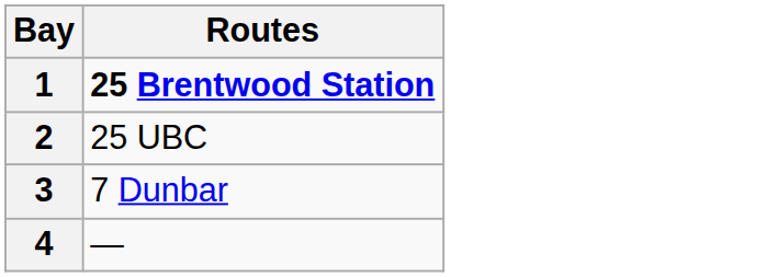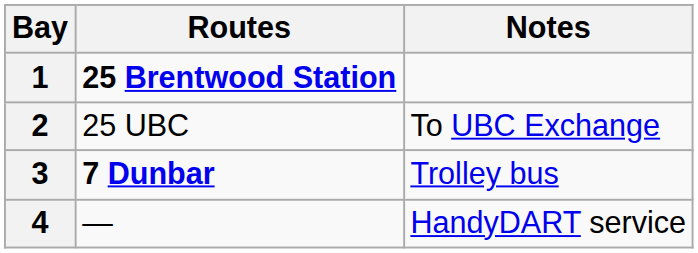+ column: Notes | To UBC Exchange | Trolley bus | HandyDART service
3 | Routes: normal -> bold
